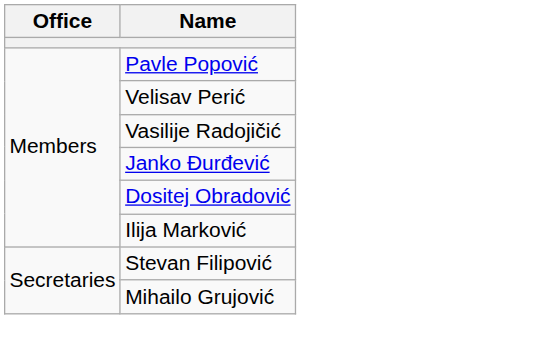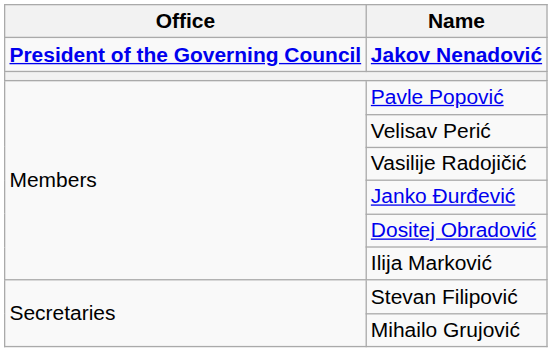+ row: President of the Governing Council | Jakov Nenadović
